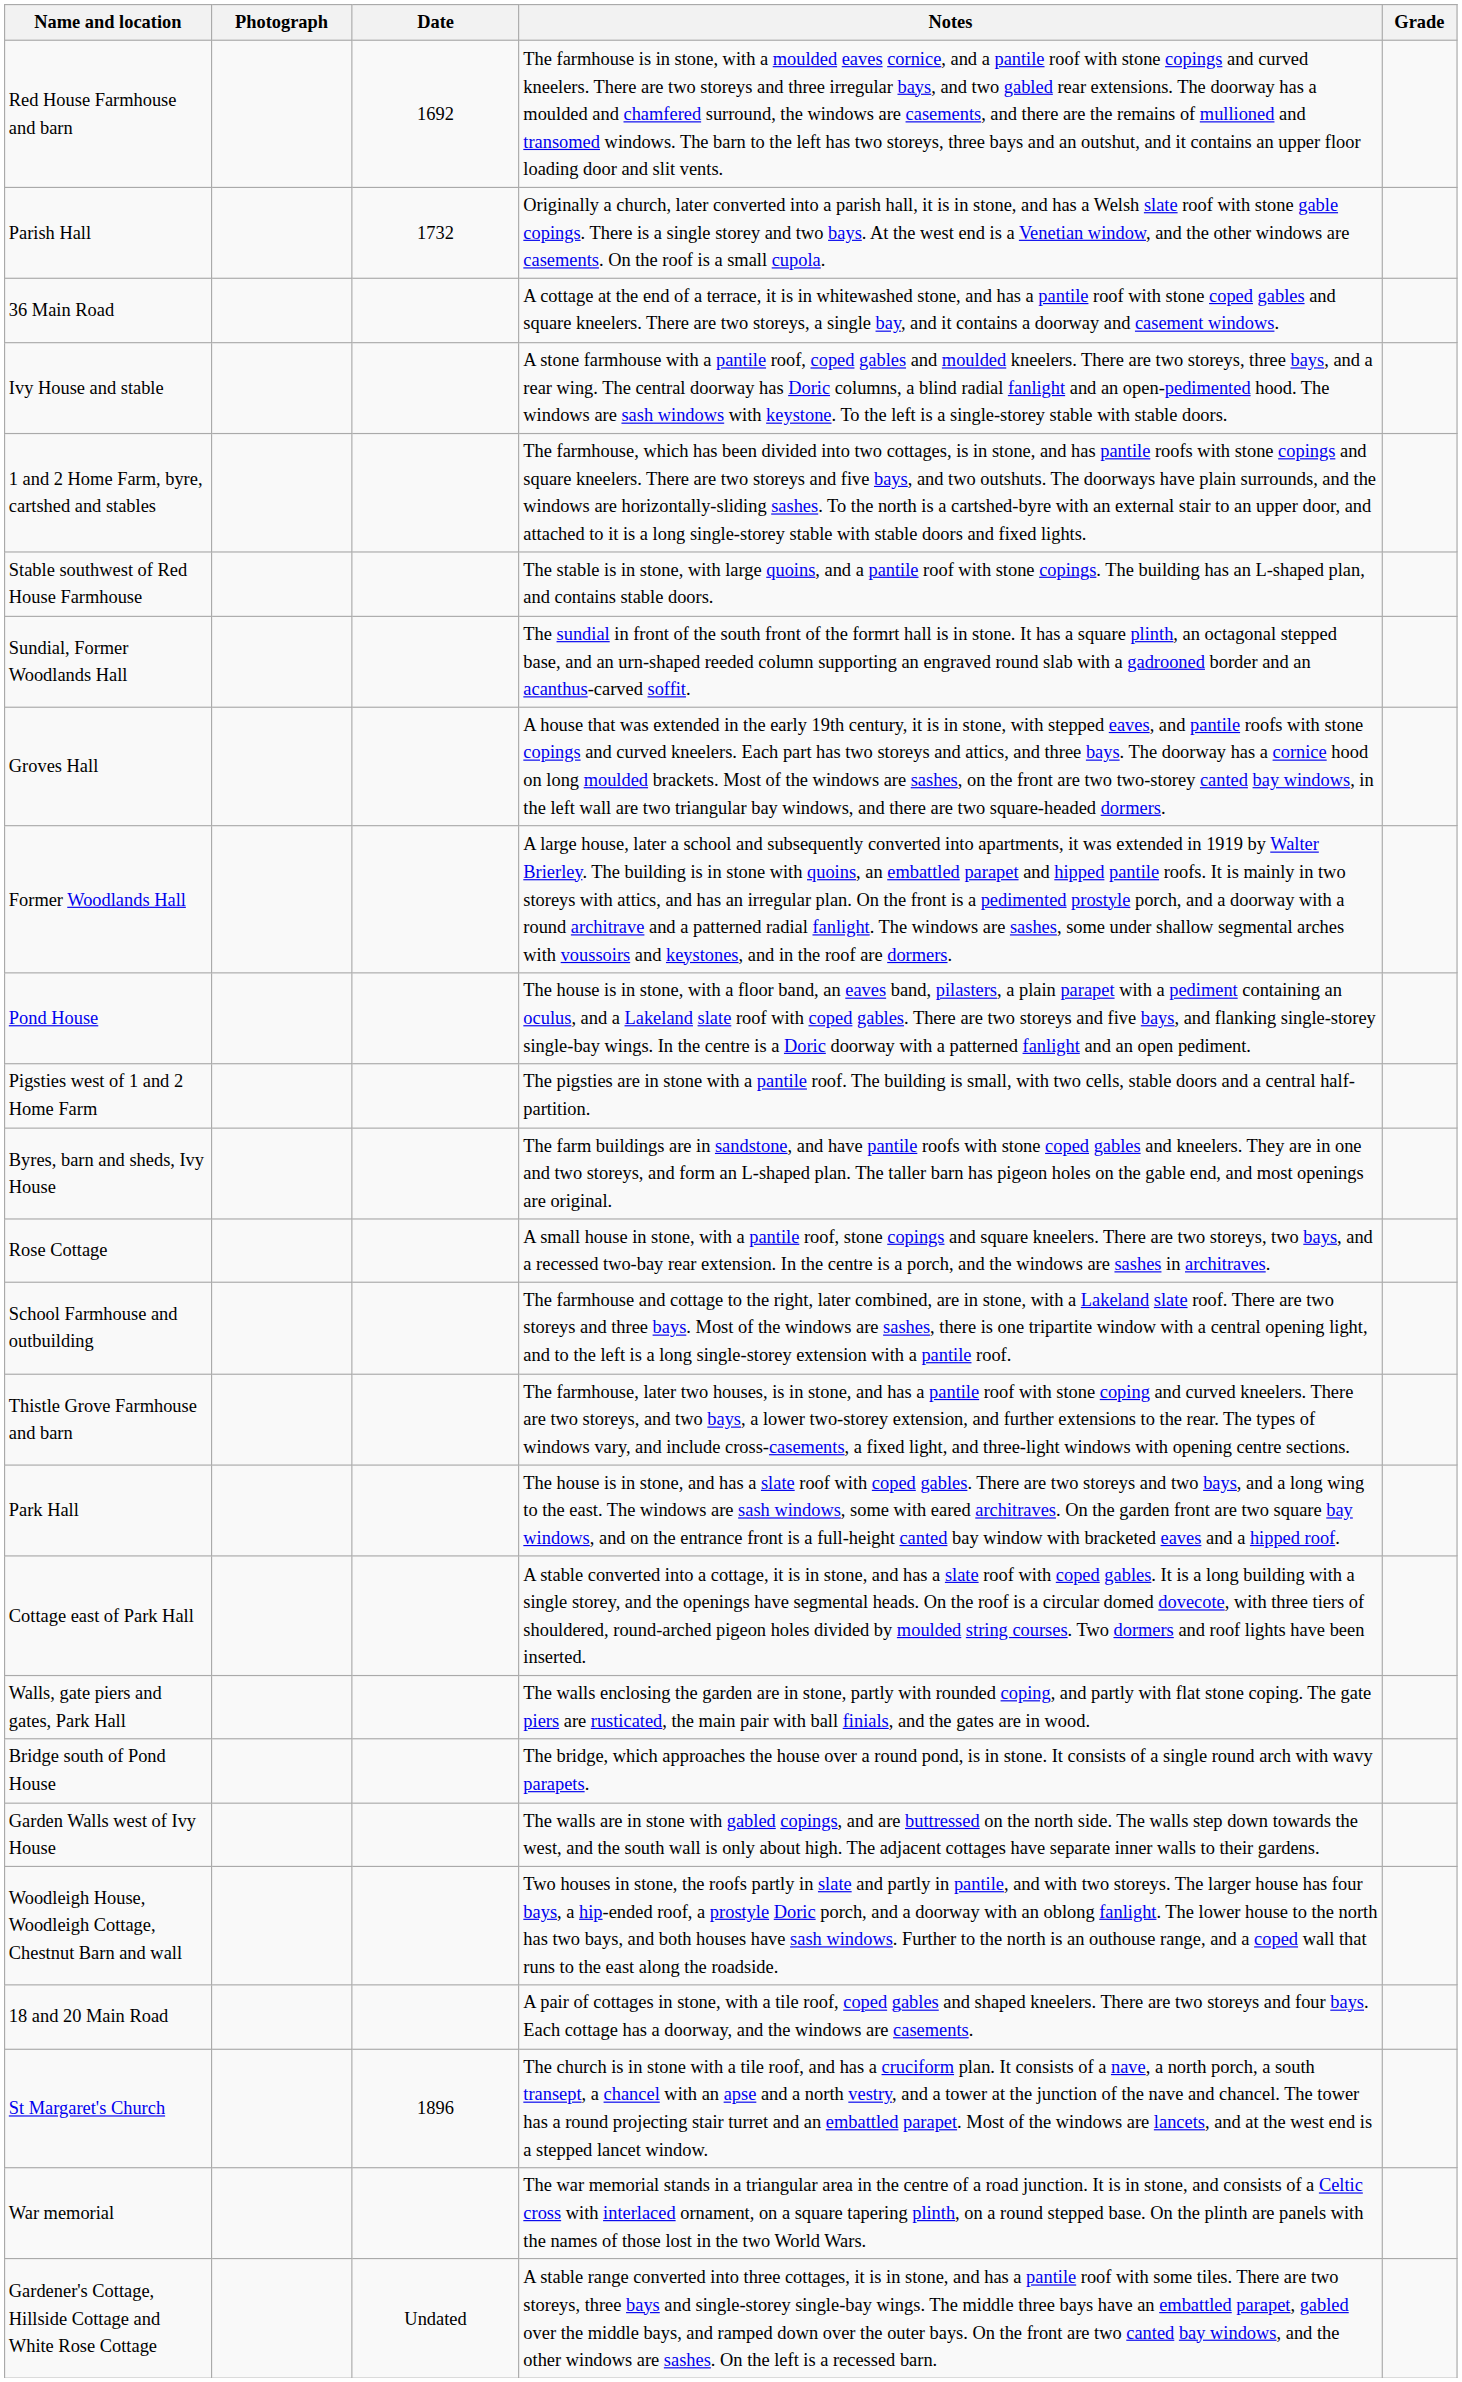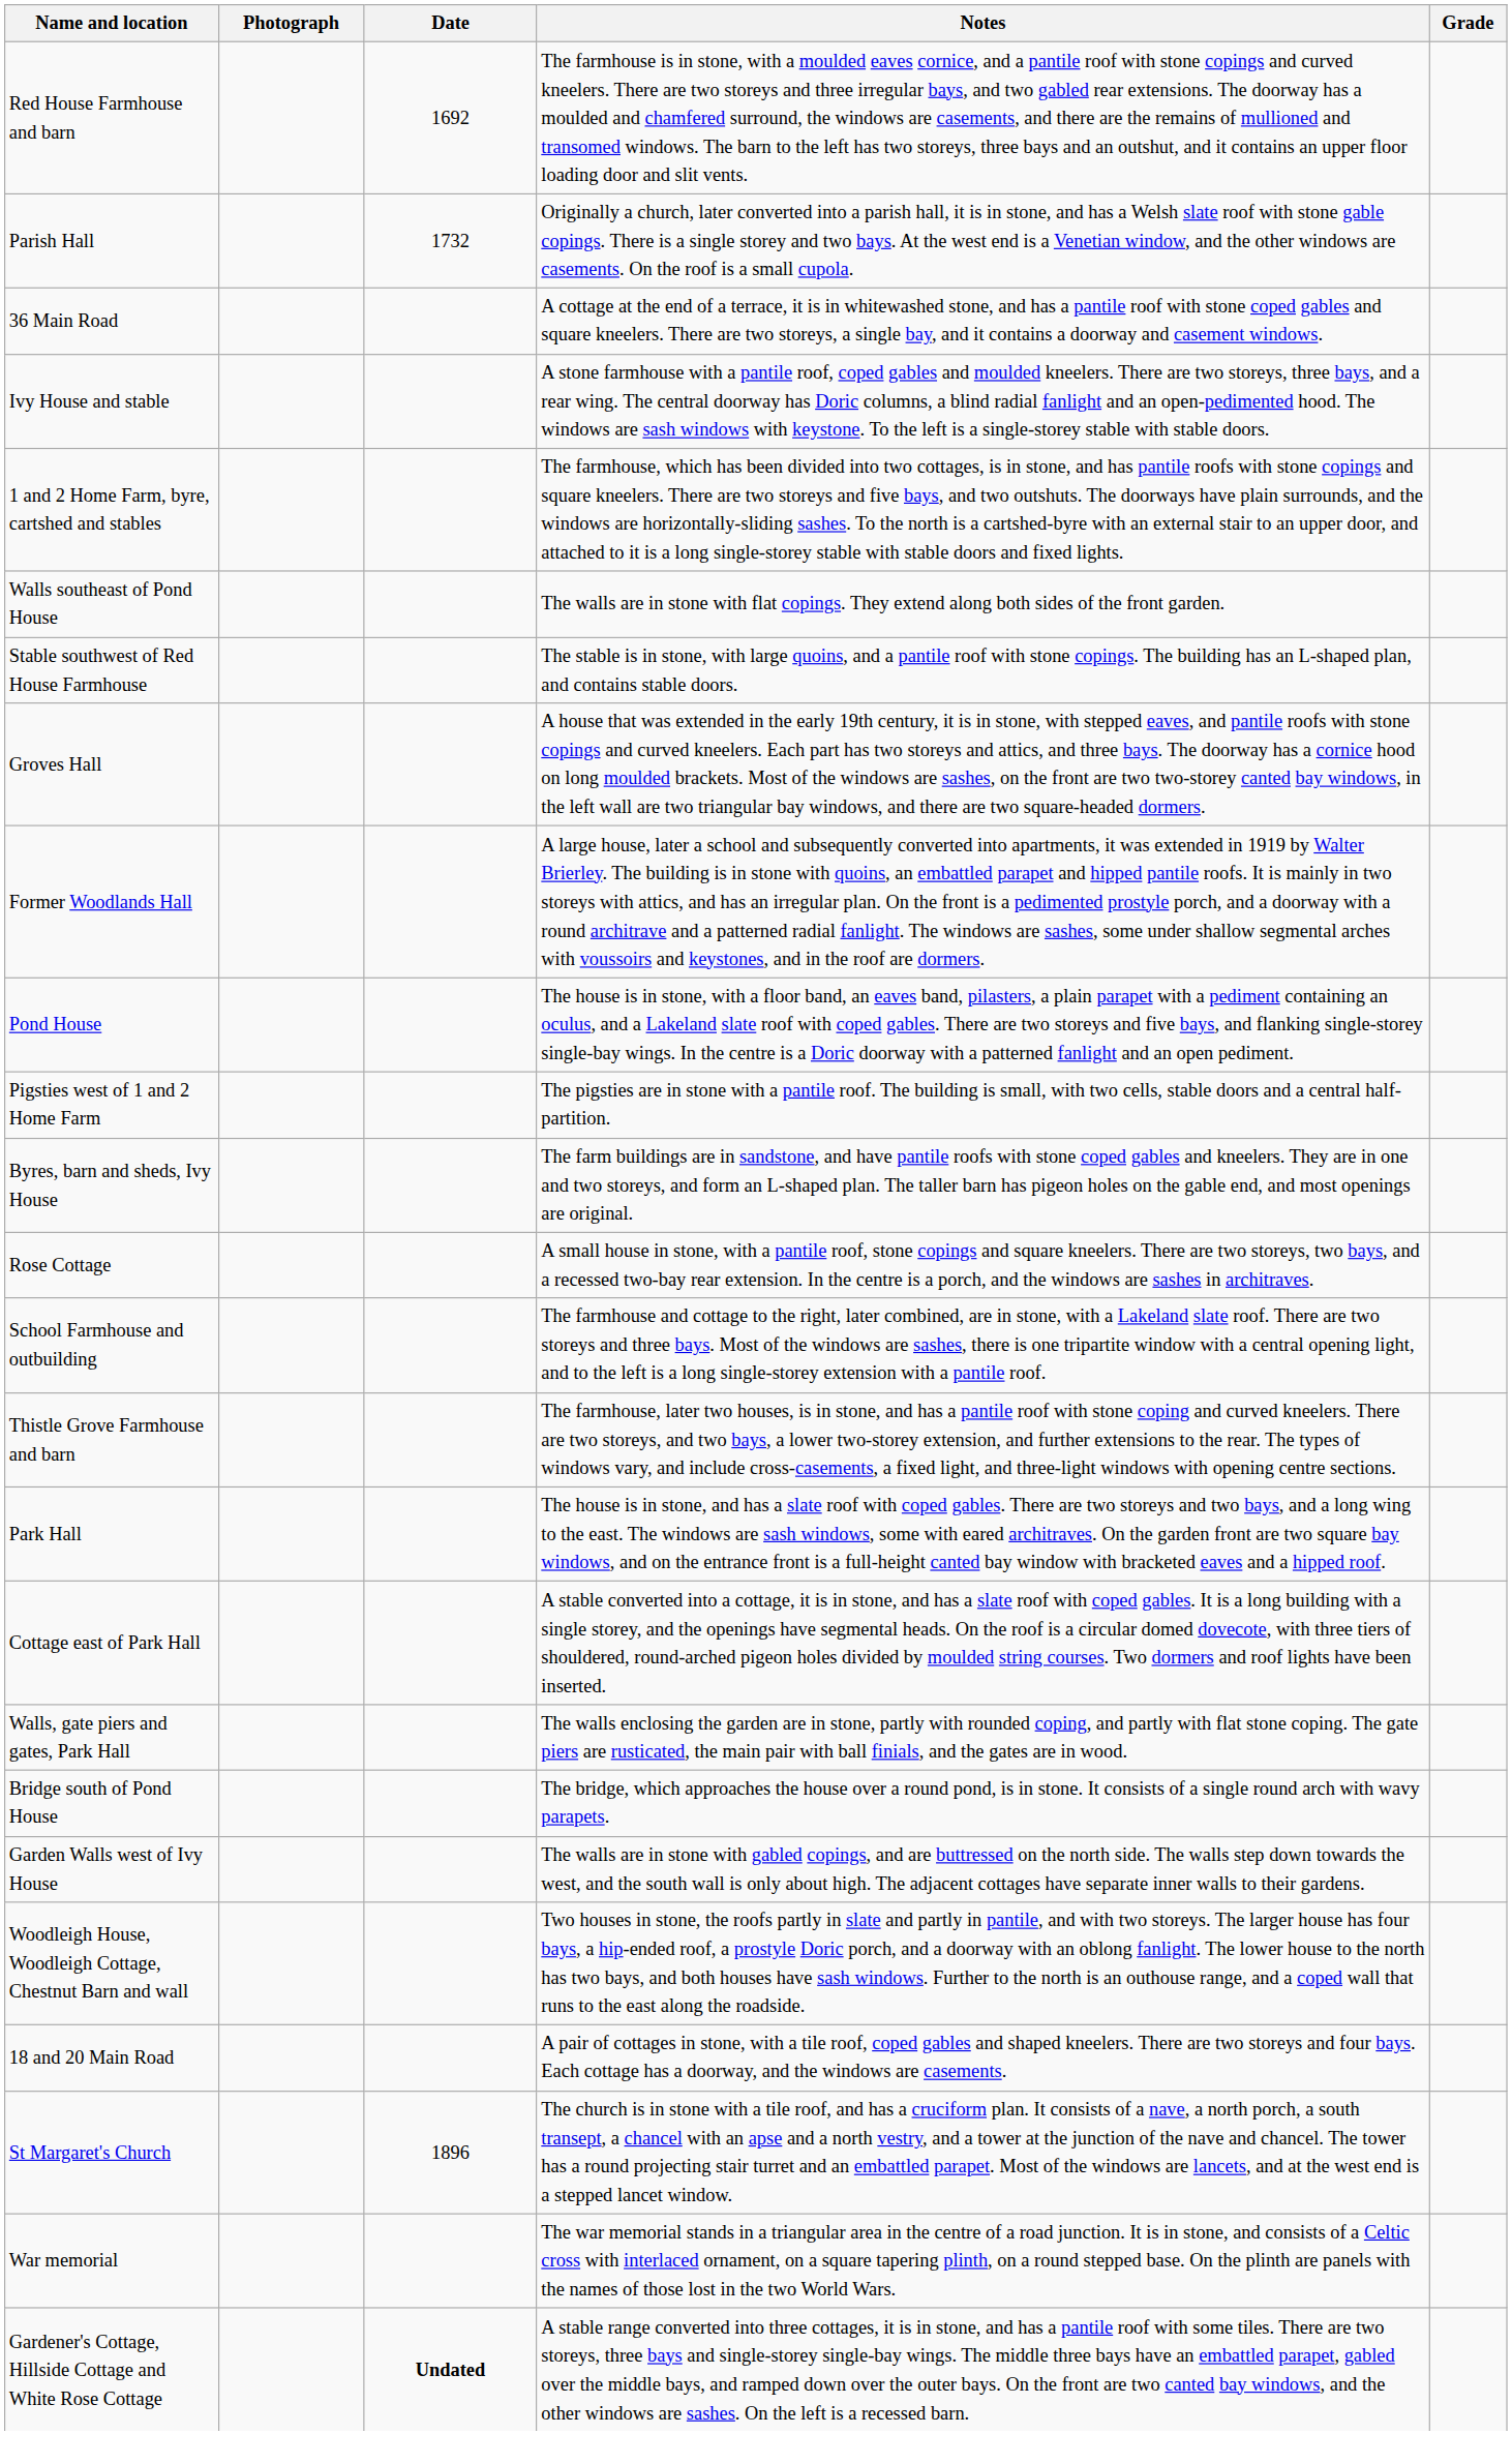+ row: Walls southeast of Pond House | The walls are in stone with flat copings. They extend along both sides of the front garden.
- row: Sundial, Former Woodlands Hall | The sundial in front of the south front of the formrt hall is in stone. It has a square plinth, an octagonal stepped base, and an urn-shaped reeded column supporting an engraved round slab with a gadrooned border and an acanthus-carved soffit.
Gardener's Cottage, Hillside Cottage and White Rose Cottage | Date: normal -> bold
